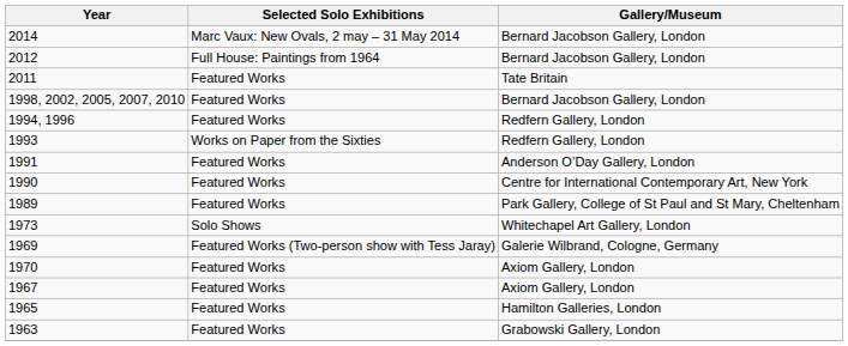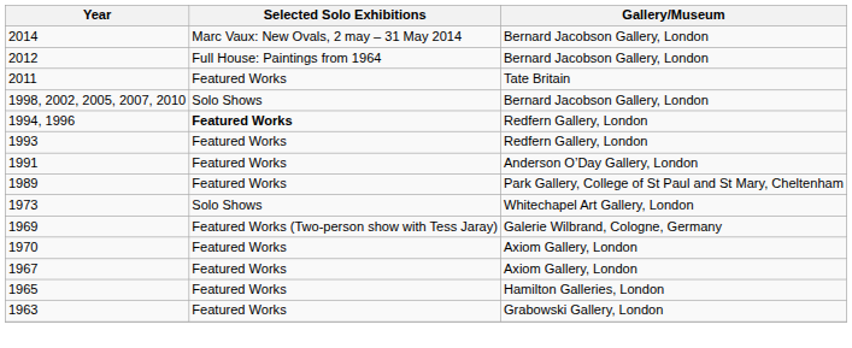1998, 2002, 2005, 2007, 2010 | Selected Solo Exhibitions: Featured Works -> Solo Shows
1994, 1996 | Selected Solo Exhibitions: normal -> bold
1993 | Selected Solo Exhibitions: Works on Paper from the Sixties -> Featured Works
- row: 1990 | Featured Works | Centre for International Contemporary Art, New York
